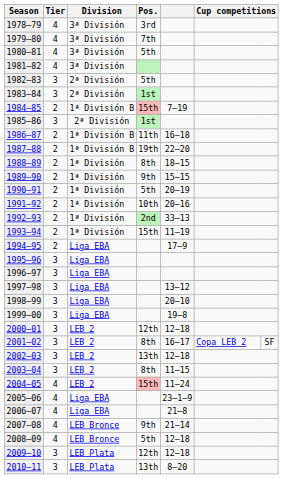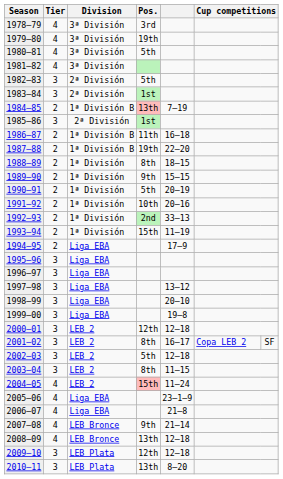1979–80 | Pos.: 7th -> 19th
1984–85 | Pos.: 15th -> 13th
2002–03 | Pos.: 13th -> 5th
2008–09 | Pos.: 5th -> 13th
